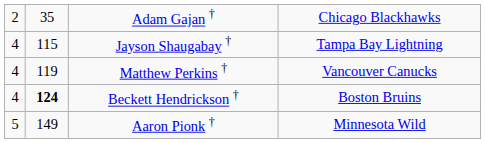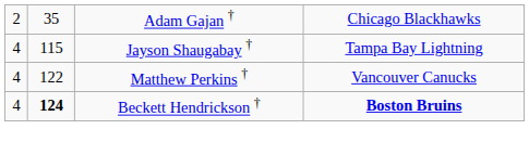Matthew Perkins † | column 2: 119 -> 122
Beckett Hendrickson † | column 4: normal -> bold
- row: 5 | 149 | Aaron Pionk † | Minnesota Wild
